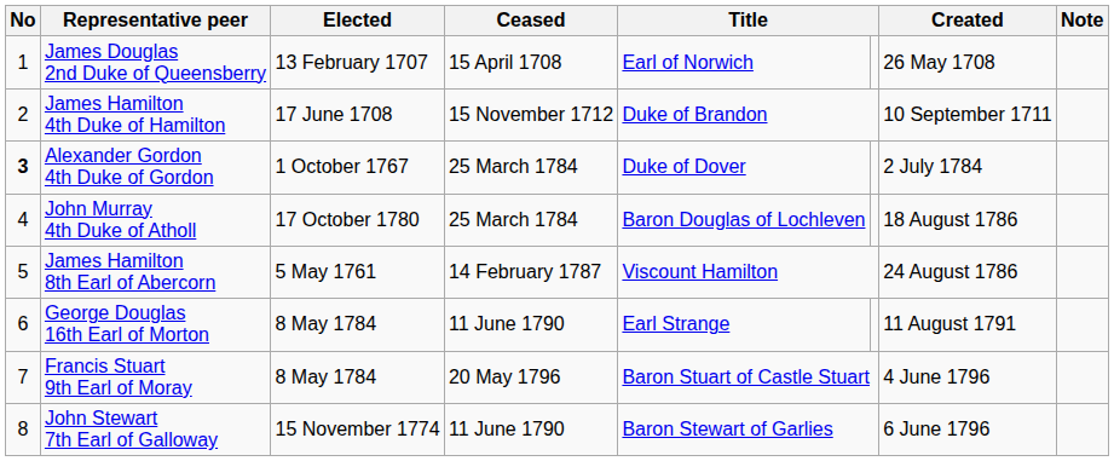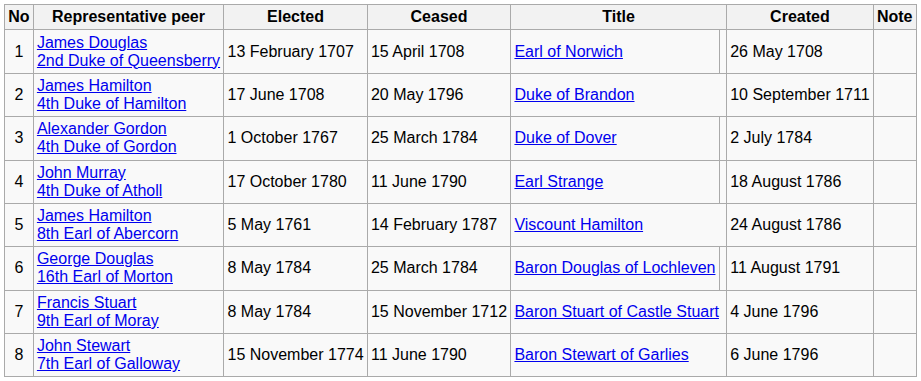James Hamilton 4th Duke of Hamilton | Ceased: 15 November 1712 -> 20 May 1796
Alexander Gordon 4th Duke of Gordon | No: bold -> normal
John Murray 4th Duke of Atholl | Ceased: 25 March 1784 -> 11 June 1790
John Murray 4th Duke of Atholl | column 5: Baron Douglas of Lochleven -> Earl Strange
George Douglas 16th Earl of Morton | Ceased: 11 June 1790 -> 25 March 1784
George Douglas 16th Earl of Morton | column 5: Earl Strange -> Baron Douglas of Lochleven
Francis Stuart 9th Earl of Moray | Ceased: 20 May 1796 -> 15 November 1712
